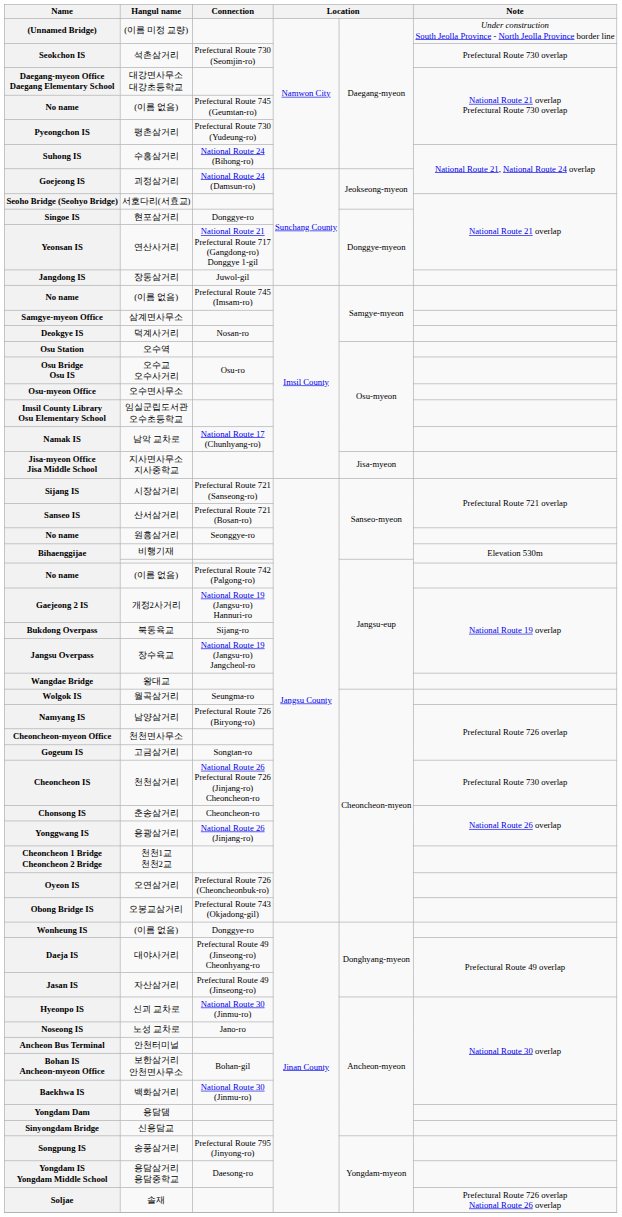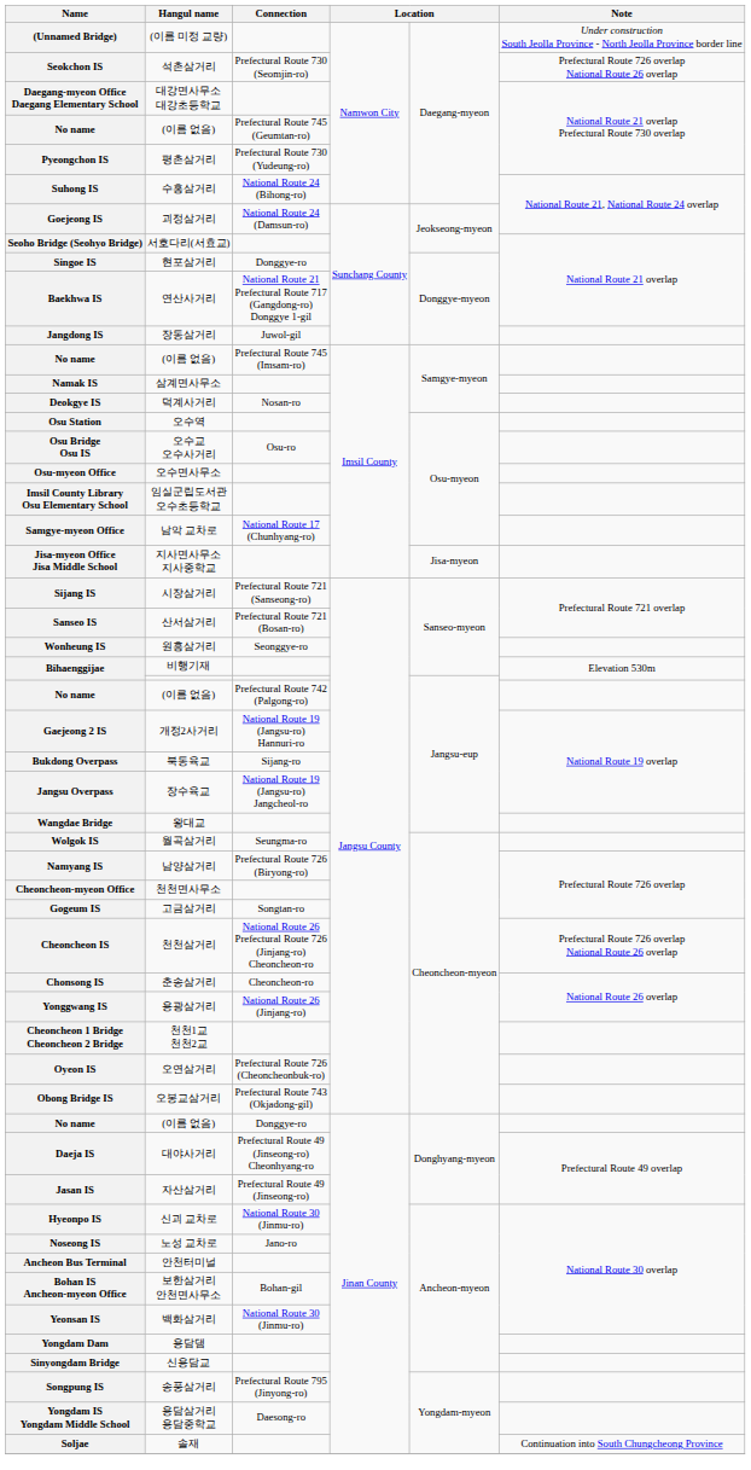석촌삼거리 | Note: Prefectural Route 730 overlap -> Prefectural Route 726 overlap National Route 26 overlap
연산사거리 | Name: Yeonsan IS -> Baekhwa IS
삼계면사무소 | Name: Samgye-myeon Office -> Namak IS
남악 교차로 | Name: Namak IS -> Samgye-myeon Office
원흥삼거리 | Name: No name -> Wonheung IS
천천삼거리 | Note: Prefectural Route 730 overlap -> Prefectural Route 726 overlap National Route 26 overlap
(이름 없음) / Donggye-ro | Name: Wonheung IS -> No name
백화삼거리 | Name: Baekhwa IS -> Yeonsan IS
솔재 | Note: Prefectural Route 726 overlap National Route 26 overlap -> Continuation into South Chungcheong Province
